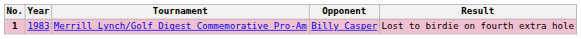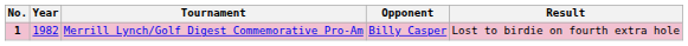Merrill Lynch/Golf Digest Commemorative Pro-Am | Year: 1983 -> 1982
